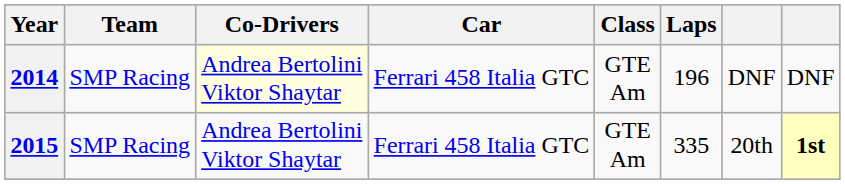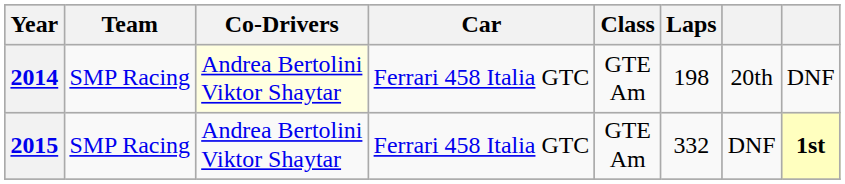2014 | Laps: 196 -> 198
2014 | column 7: DNF -> 20th
2015 | Laps: 335 -> 332
2015 | column 7: 20th -> DNF
